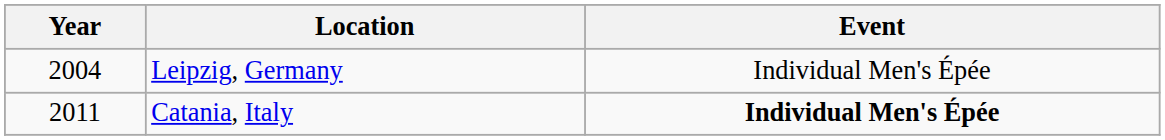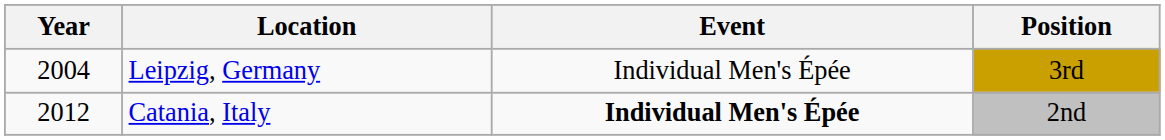+ column: Position | 3rd | 2nd
Catania, Italy | Year: 2011 -> 2012
